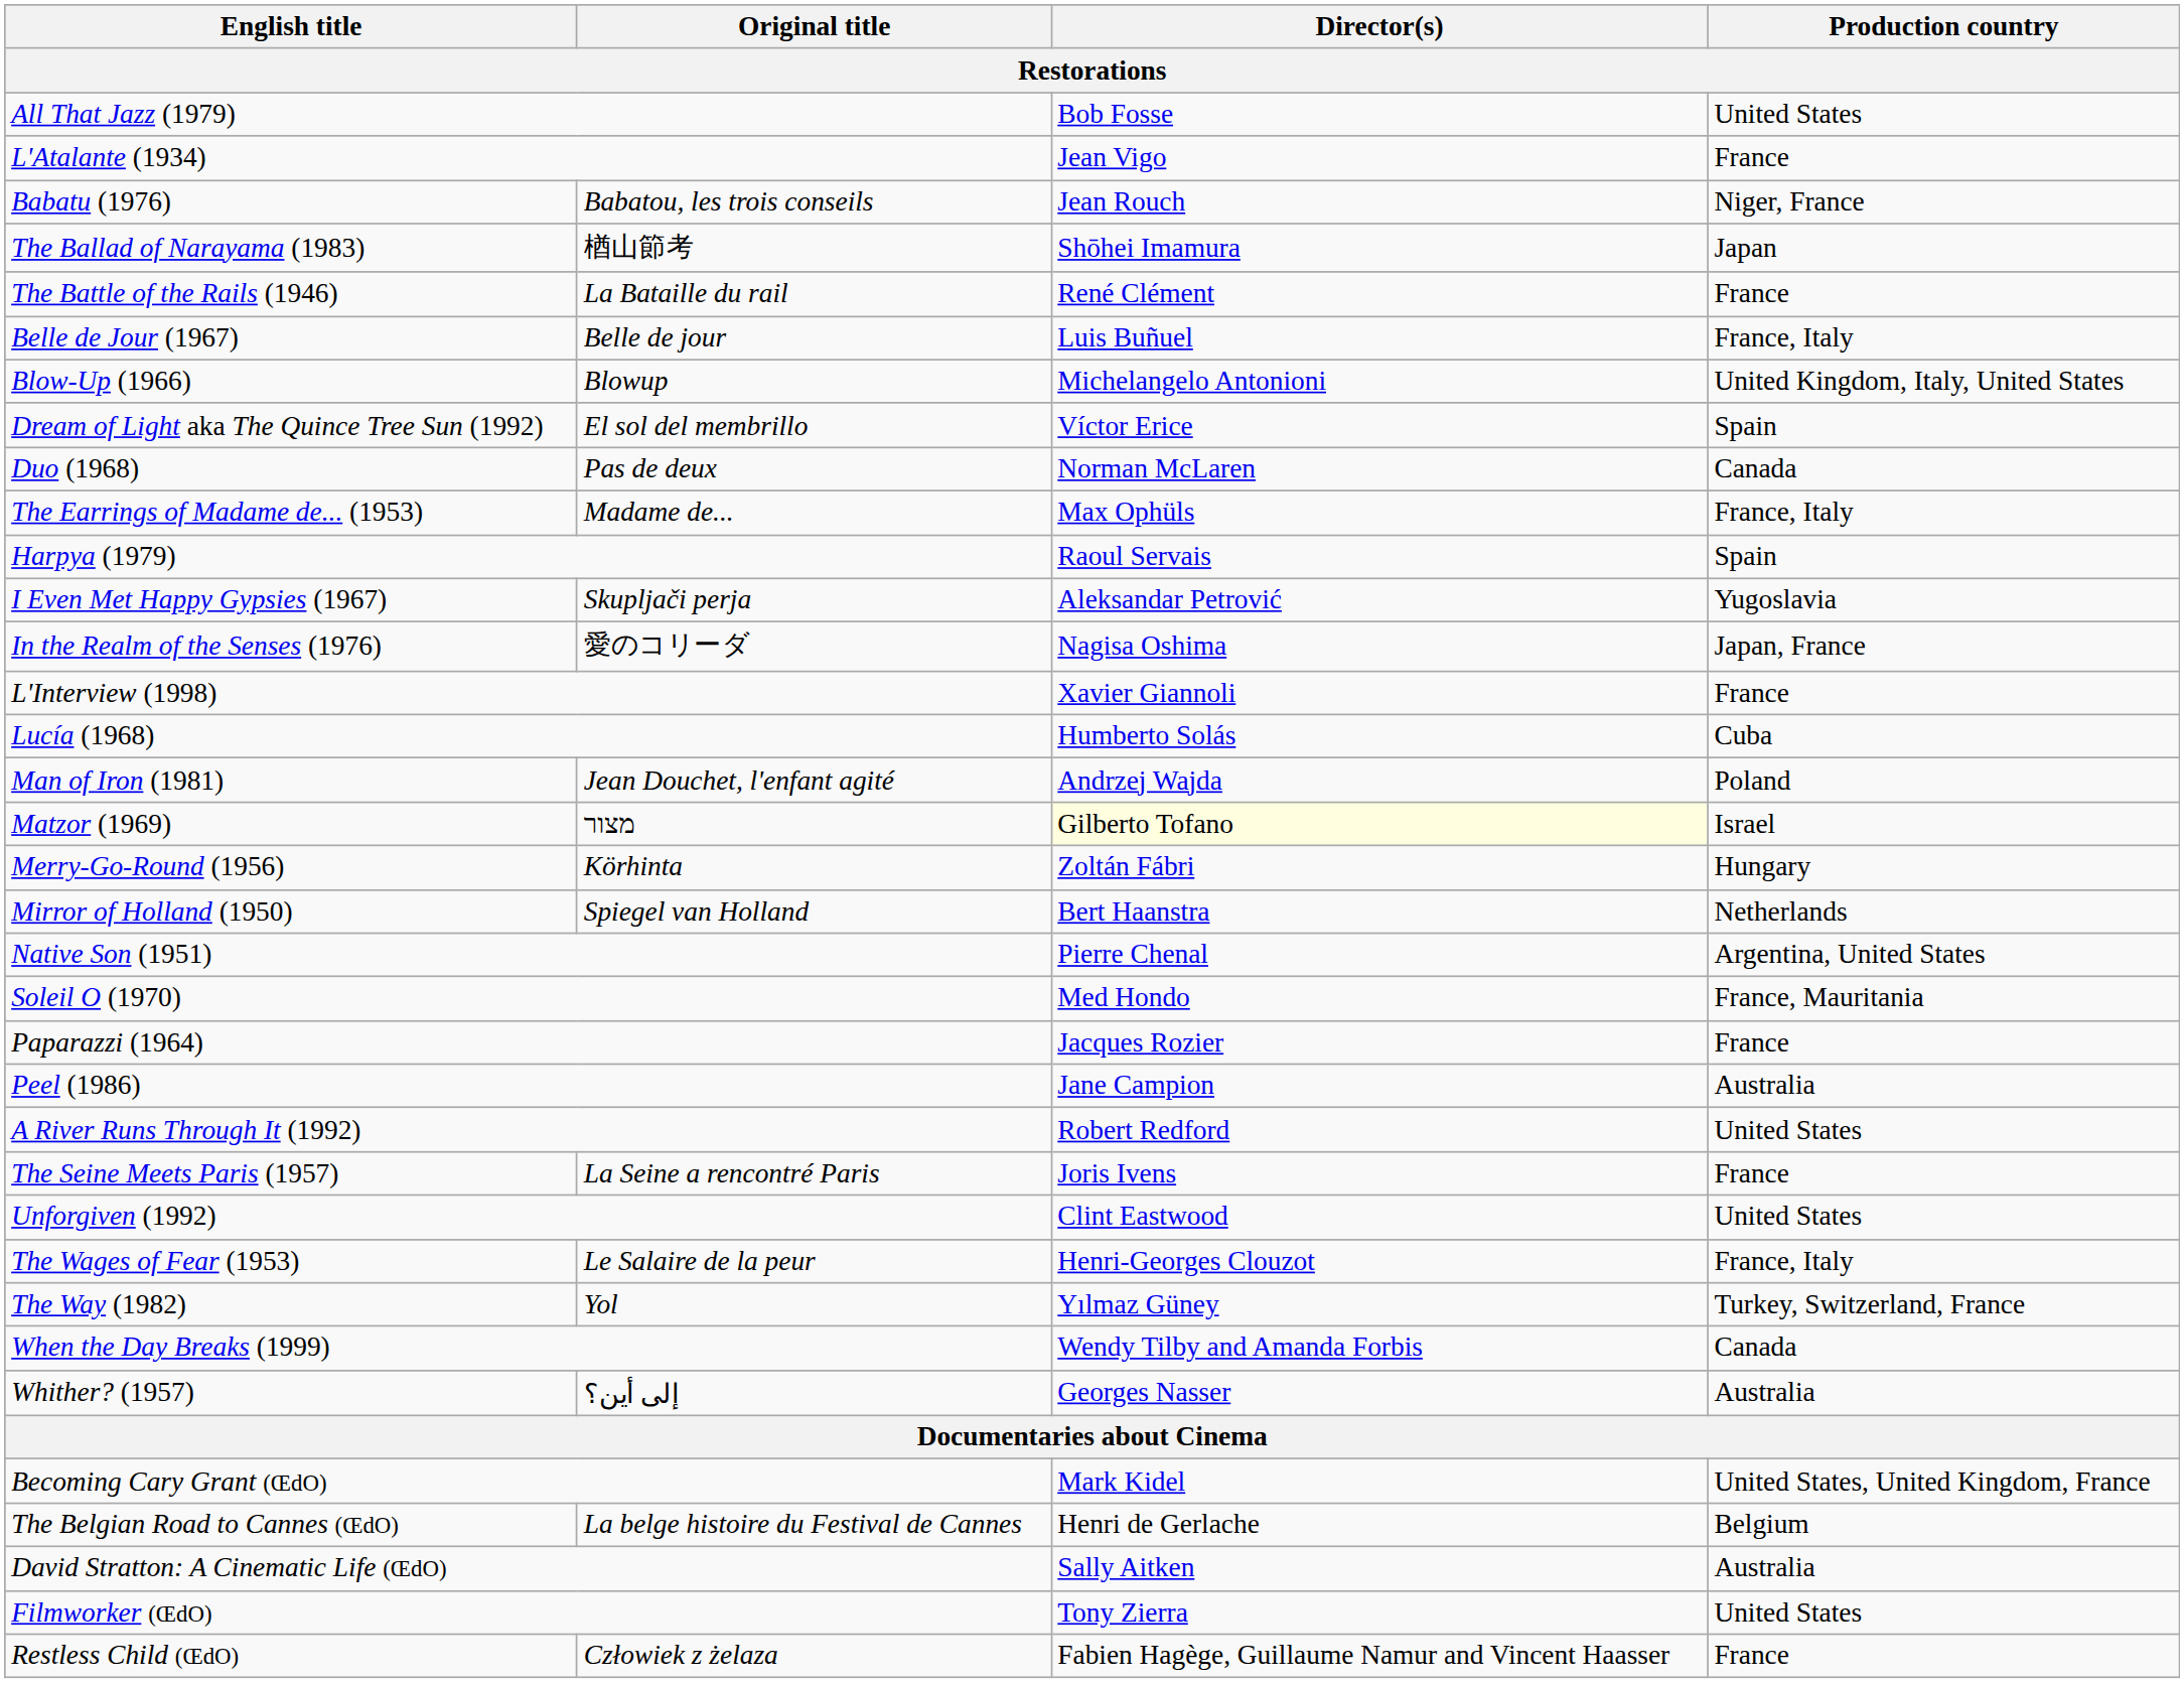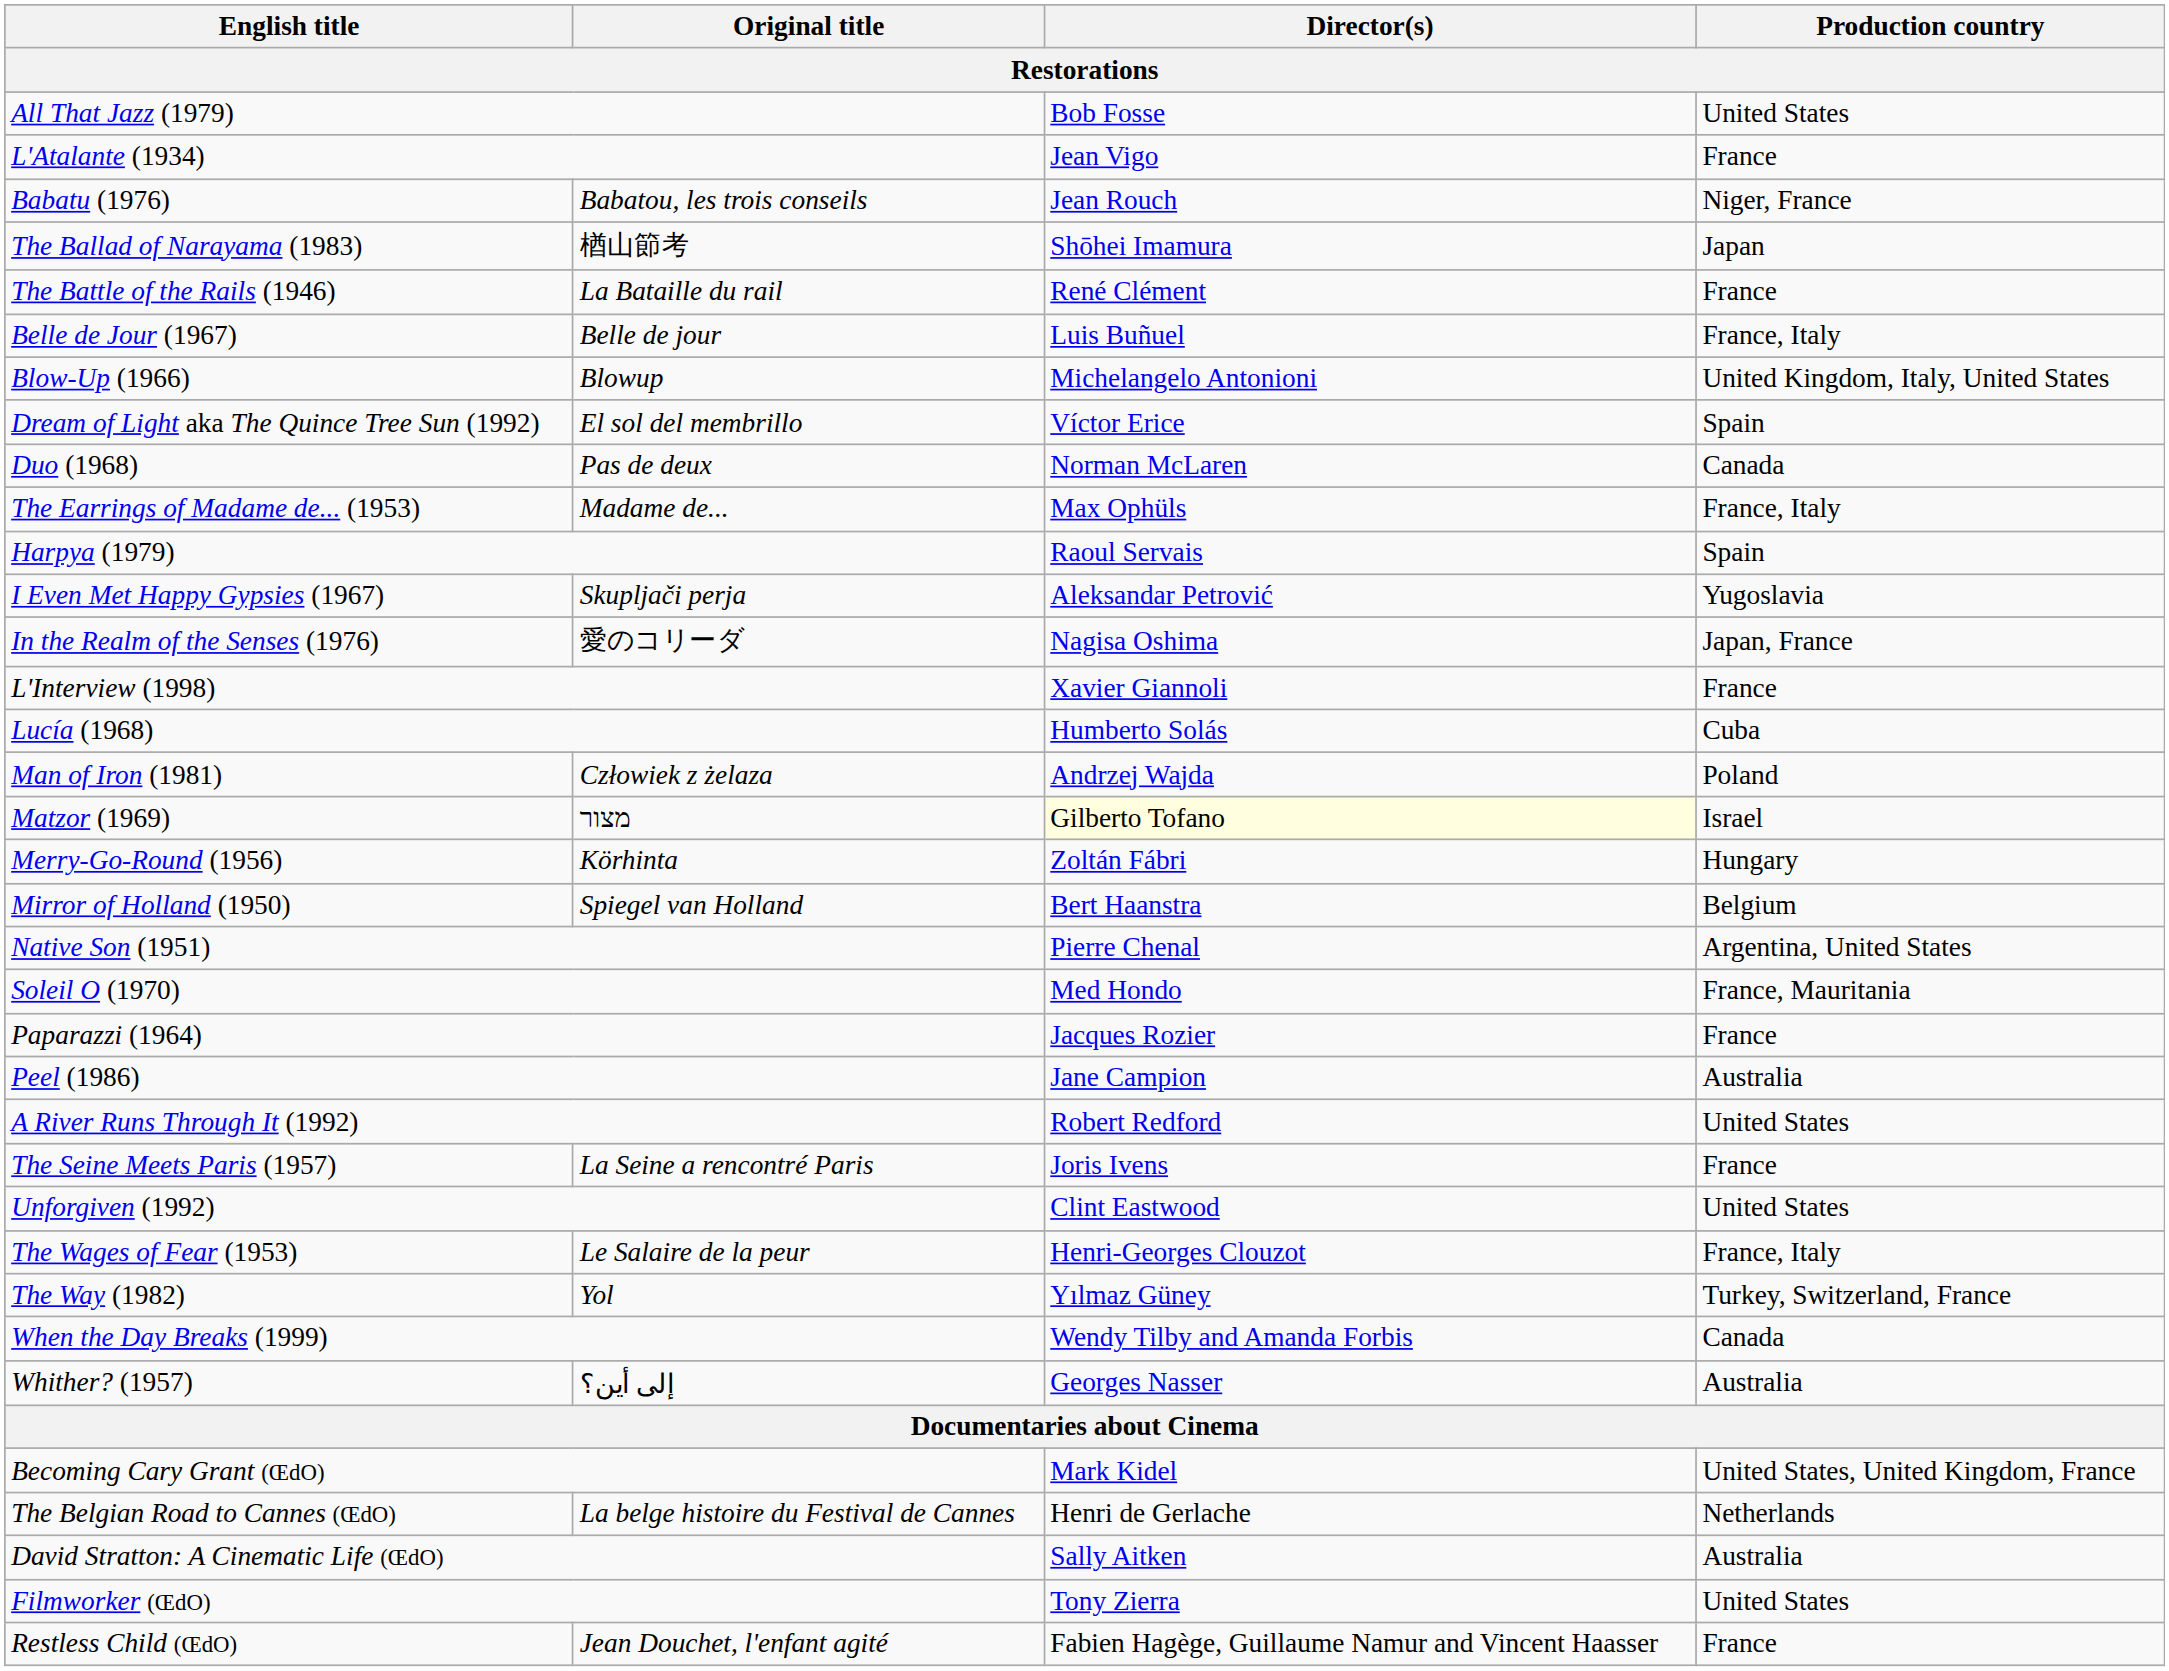Man of Iron (1981) | Original title: Jean Douchet, l'enfant agité -> Człowiek z żelaza
Mirror of Holland (1950) | Production country: Netherlands -> Belgium
The Belgian Road to Cannes (ŒdO) | Production country: Belgium -> Netherlands
Restless Child (ŒdO) | Original title: Człowiek z żelaza -> Jean Douchet, l'enfant agité
